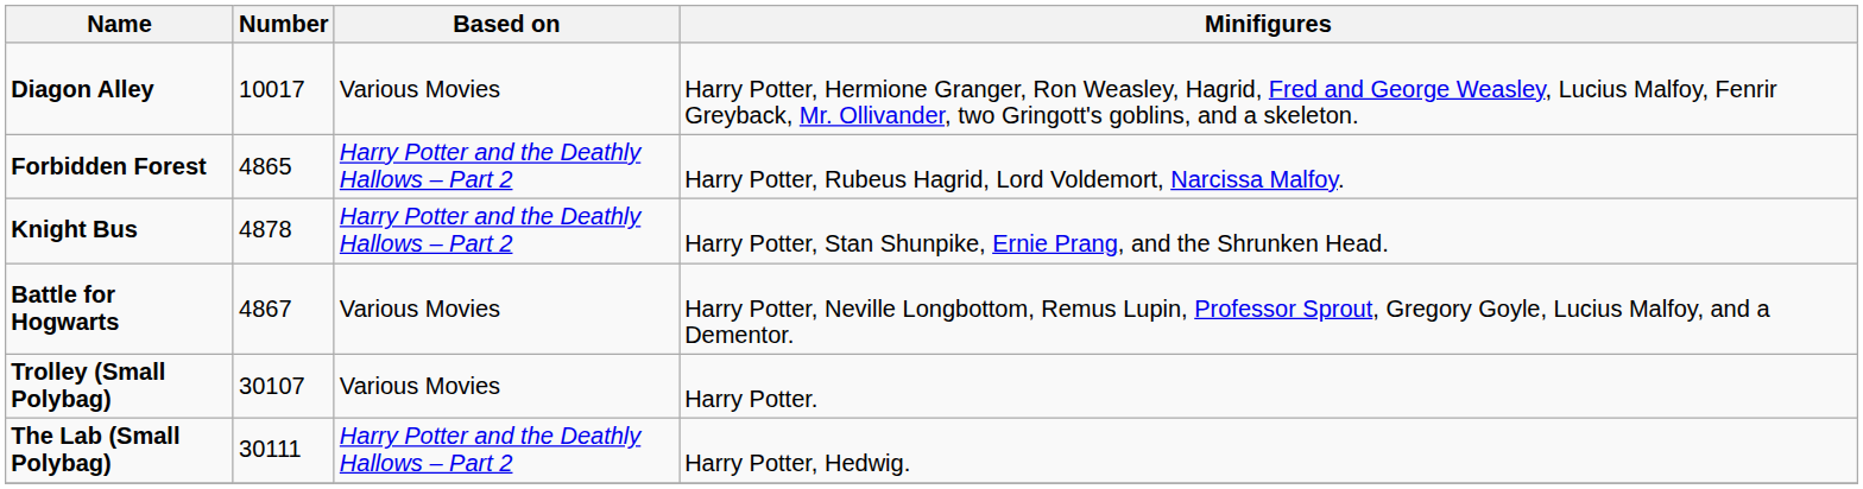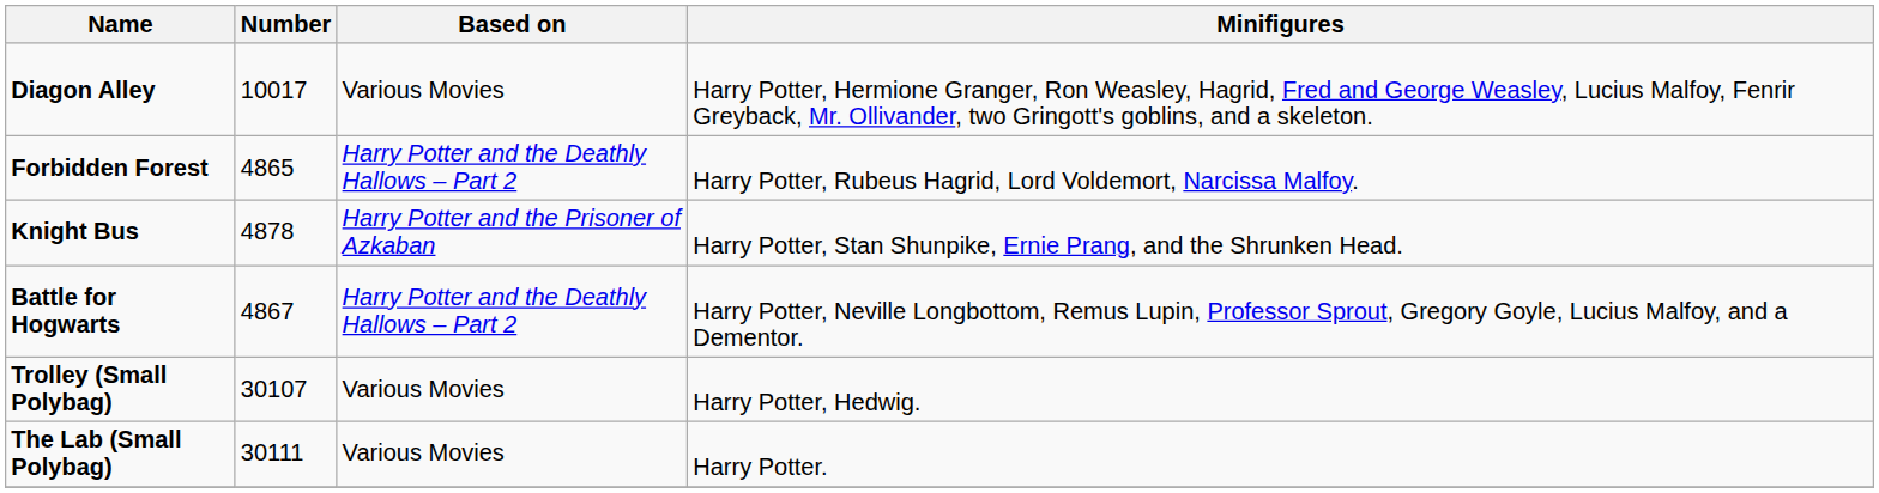Knight Bus | Based on: Harry Potter and the Deathly Hallows – Part 2 -> Harry Potter and the Prisoner of Azkaban
Battle for Hogwarts | Based on: Various Movies -> Harry Potter and the Deathly Hallows – Part 2
Trolley (Small Polybag) | Minifigures: Harry Potter. -> Harry Potter, Hedwig.
The Lab (Small Polybag) | Based on: Harry Potter and the Deathly Hallows – Part 2 -> Various Movies
The Lab (Small Polybag) | Minifigures: Harry Potter, Hedwig. -> Harry Potter.
